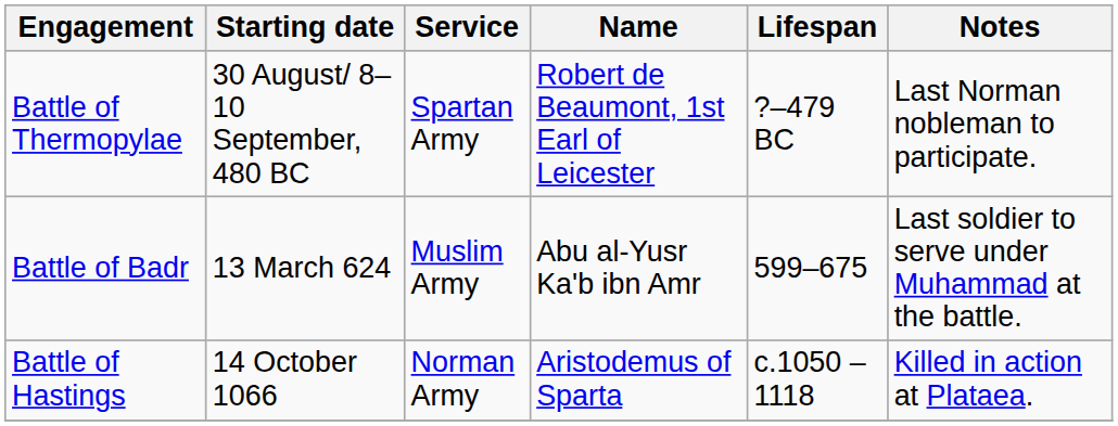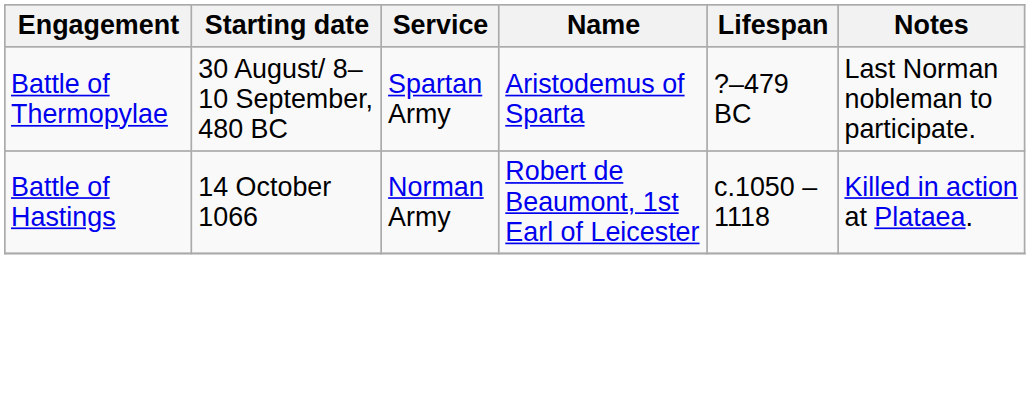Battle of Thermopylae | Name: Robert de Beaumont, 1st Earl of Leicester -> Aristodemus of Sparta
- row: Battle of Badr | 13 March 624 | Muslim Army | Abu al-Yusr Ka'b ibn Amr | 599–675 | Last soldier to serve under Muhammad at the battle.
Battle of Hastings | Name: Aristodemus of Sparta -> Robert de Beaumont, 1st Earl of Leicester
